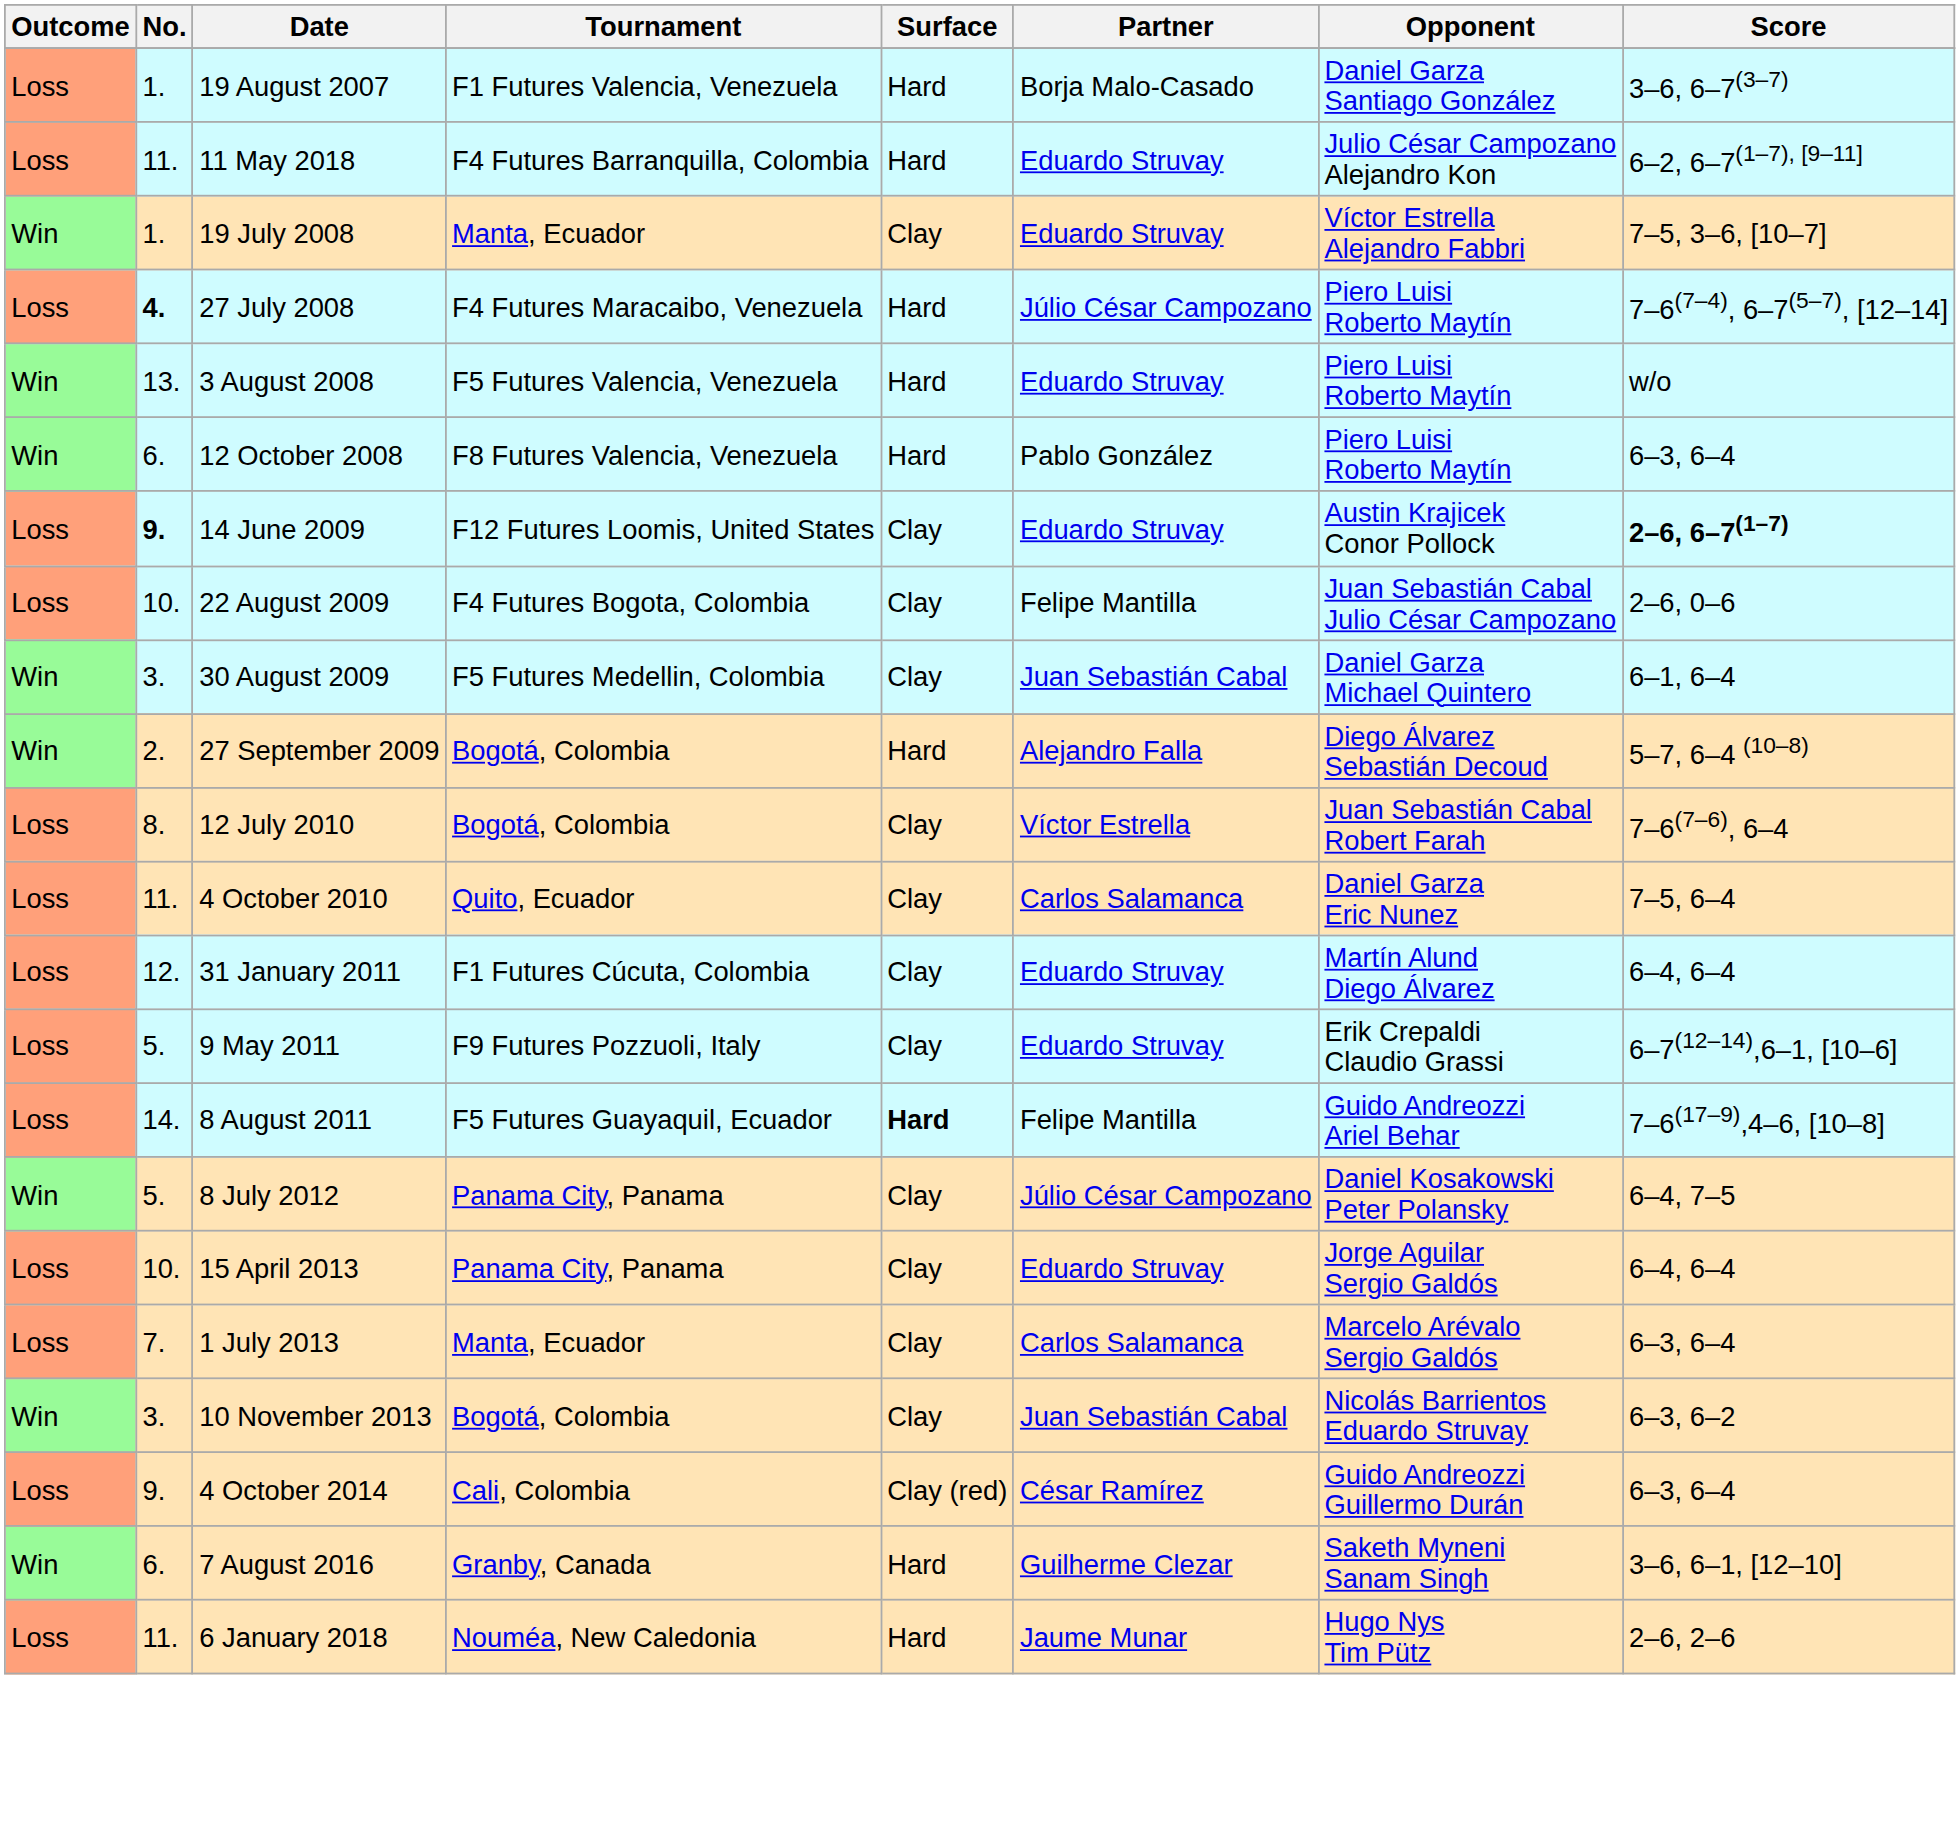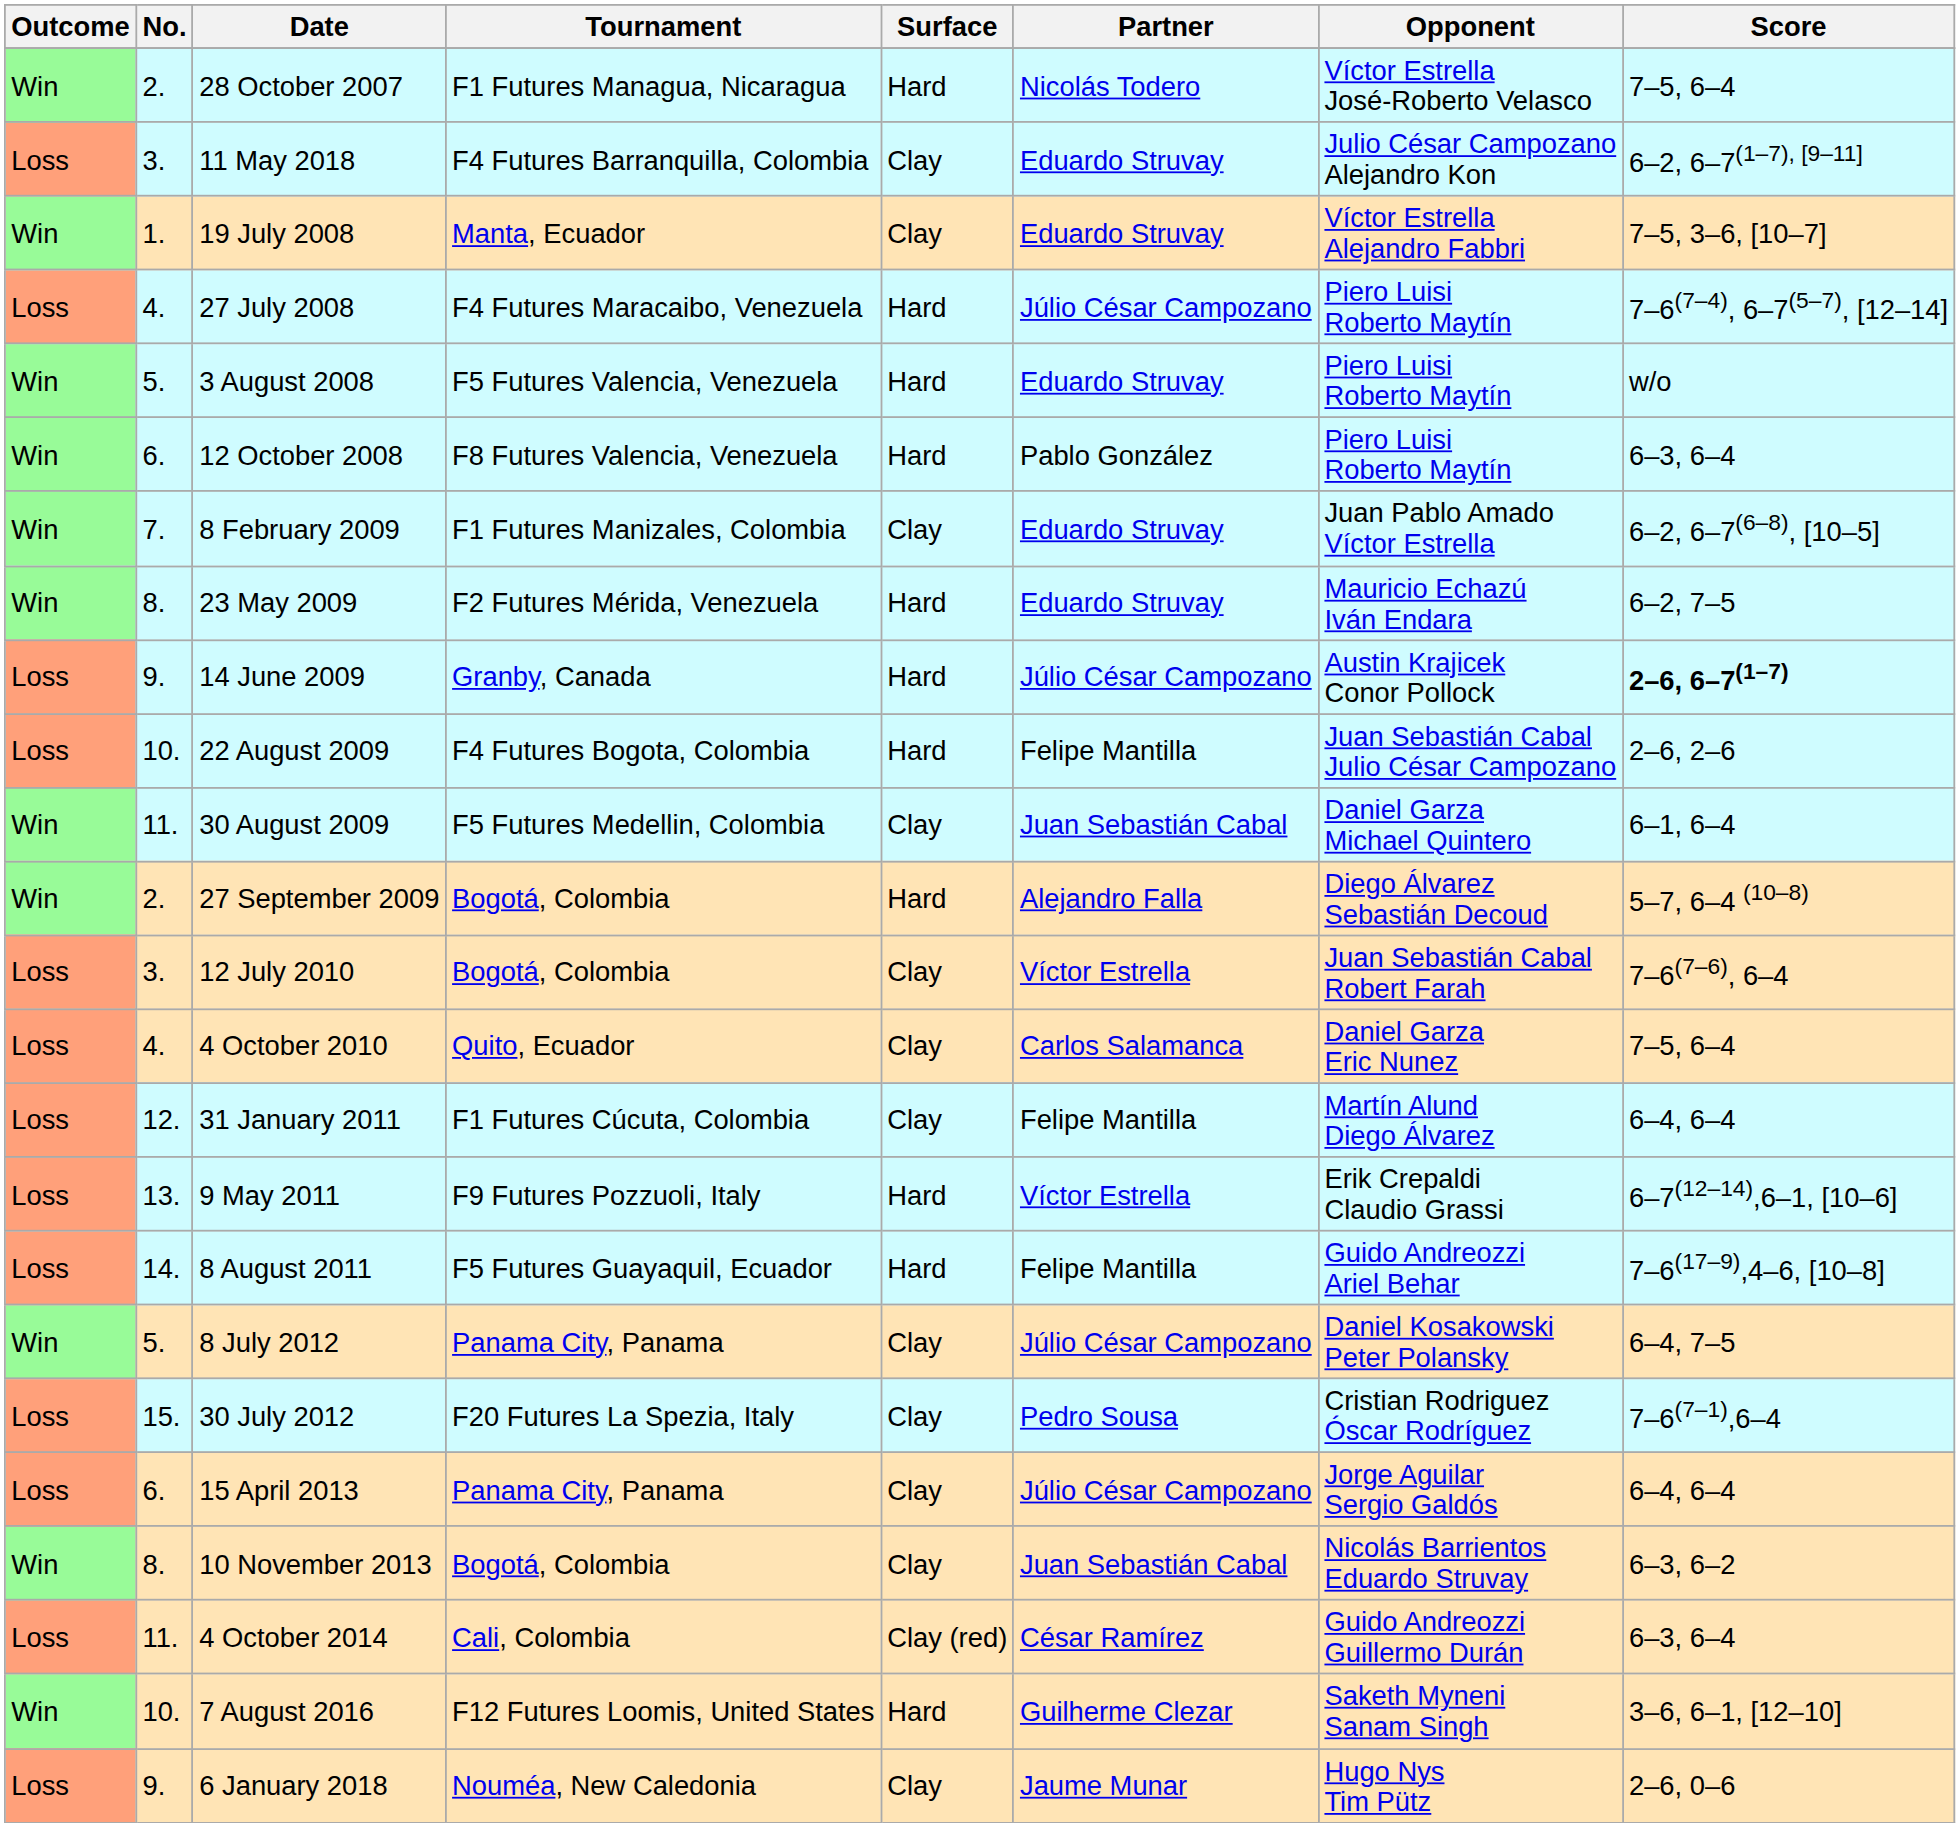- row: Loss | 1. | 19 August 2007 | F1 Futures Valencia, Venezuela | Hard | Borja Malo-Casado | Daniel Garza Santiago González | 3–6, 6–7(3–7)
+ row: Win | 2. | 28 October 2007 | F1 Futures Managua, Nicaragua | Hard | Nicolás Todero | Víctor Estrella José-Roberto Velasco | 7–5, 6–4
11 May 2018 | No.: 11. -> 3.
11 May 2018 | Surface: Hard -> Clay
27 July 2008 | No.: bold -> normal
3 August 2008 | No.: 13. -> 5.
+ row: Win | 7. | 8 February 2009 | F1 Futures Manizales, Colombia | Clay | Eduardo Struvay | Juan Pablo Amado Víctor Estrella | 6–2, 6–7(6–8), [10–5]
+ row: Win | 8. | 23 May 2009 | F2 Futures Mérida, Venezuela | Hard | Eduardo Struvay | Mauricio Echazú Iván Endara | 6–2, 7–5
14 June 2009 | No.: bold -> normal
14 June 2009 | Tournament: F12 Futures Loomis, United States -> Granby, Canada
14 June 2009 | Surface: Clay -> Hard
14 June 2009 | Partner: Eduardo Struvay -> Júlio César Campozano
22 August 2009 | Surface: Clay -> Hard
22 August 2009 | Score: 2–6, 0–6 -> 2–6, 2–6
30 August 2009 | No.: 3. -> 11.
12 July 2010 | No.: 8. -> 3.
4 October 2010 | No.: 11. -> 4.
31 January 2011 | Partner: Eduardo Struvay -> Felipe Mantilla
9 May 2011 | No.: 5. -> 13.
9 May 2011 | Surface: Clay -> Hard
9 May 2011 | Partner: Eduardo Struvay -> Víctor Estrella
8 August 2011 | Surface: bold -> normal
+ row: Loss | 15. | 30 July 2012 | F20 Futures La Spezia, Italy | Clay | Pedro Sousa | Cristian Rodriguez Óscar Rodríguez | 7–6(7–1),6–4
15 April 2013 | No.: 10. -> 6.
15 April 2013 | Partner: Eduardo Struvay -> Júlio César Campozano
- row: Loss | 7. | 1 July 2013 | Manta, Ecuador | Clay | Carlos Salamanca | Marcelo Arévalo Sergio Galdós | 6–3, 6–4
10 November 2013 | No.: 3. -> 8.
4 October 2014 | No.: 9. -> 11.
7 August 2016 | No.: 6. -> 10.
7 August 2016 | Tournament: Granby, Canada -> F12 Futures Loomis, United States
6 January 2018 | No.: 11. -> 9.
6 January 2018 | Surface: Hard -> Clay
6 January 2018 | Score: 2–6, 2–6 -> 2–6, 0–6
